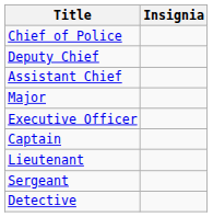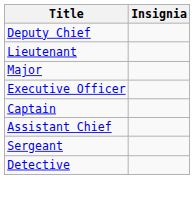- row: Chief of Police
rows swapped: Assistant Chief <-> Lieutenant
